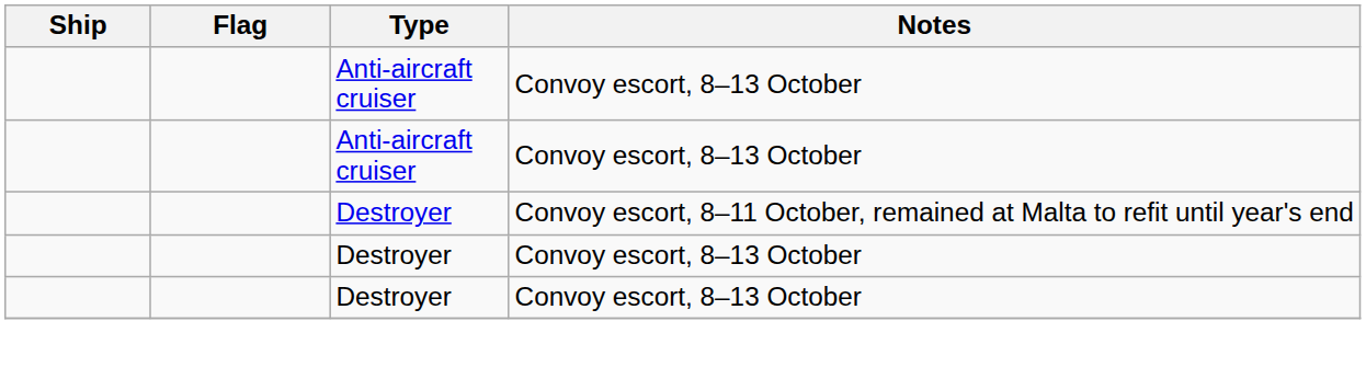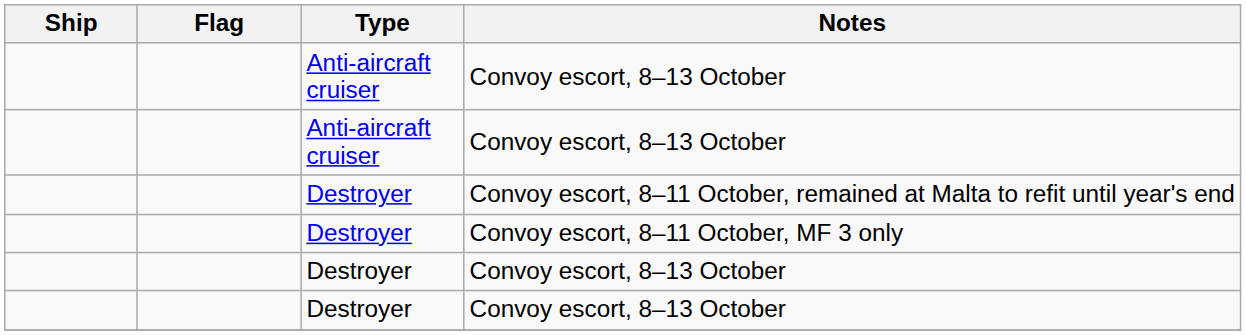+ row: Destroyer | Convoy escort, 8–11 October, MF 3 only
